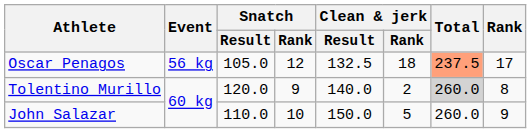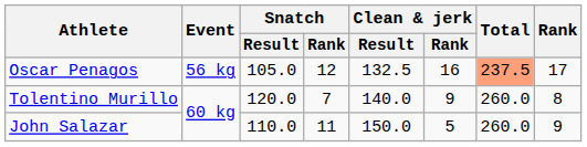Oscar Penagos | Clean & jerk / Rank: 18 -> 16
Tolentino Murillo | Snatch / Rank: 9 -> 7
Tolentino Murillo | Clean & jerk / Rank: 2 -> 9
Tolentino Murillo | Total: lightgrey background -> no background
John Salazar | Snatch / Rank: 10 -> 11
